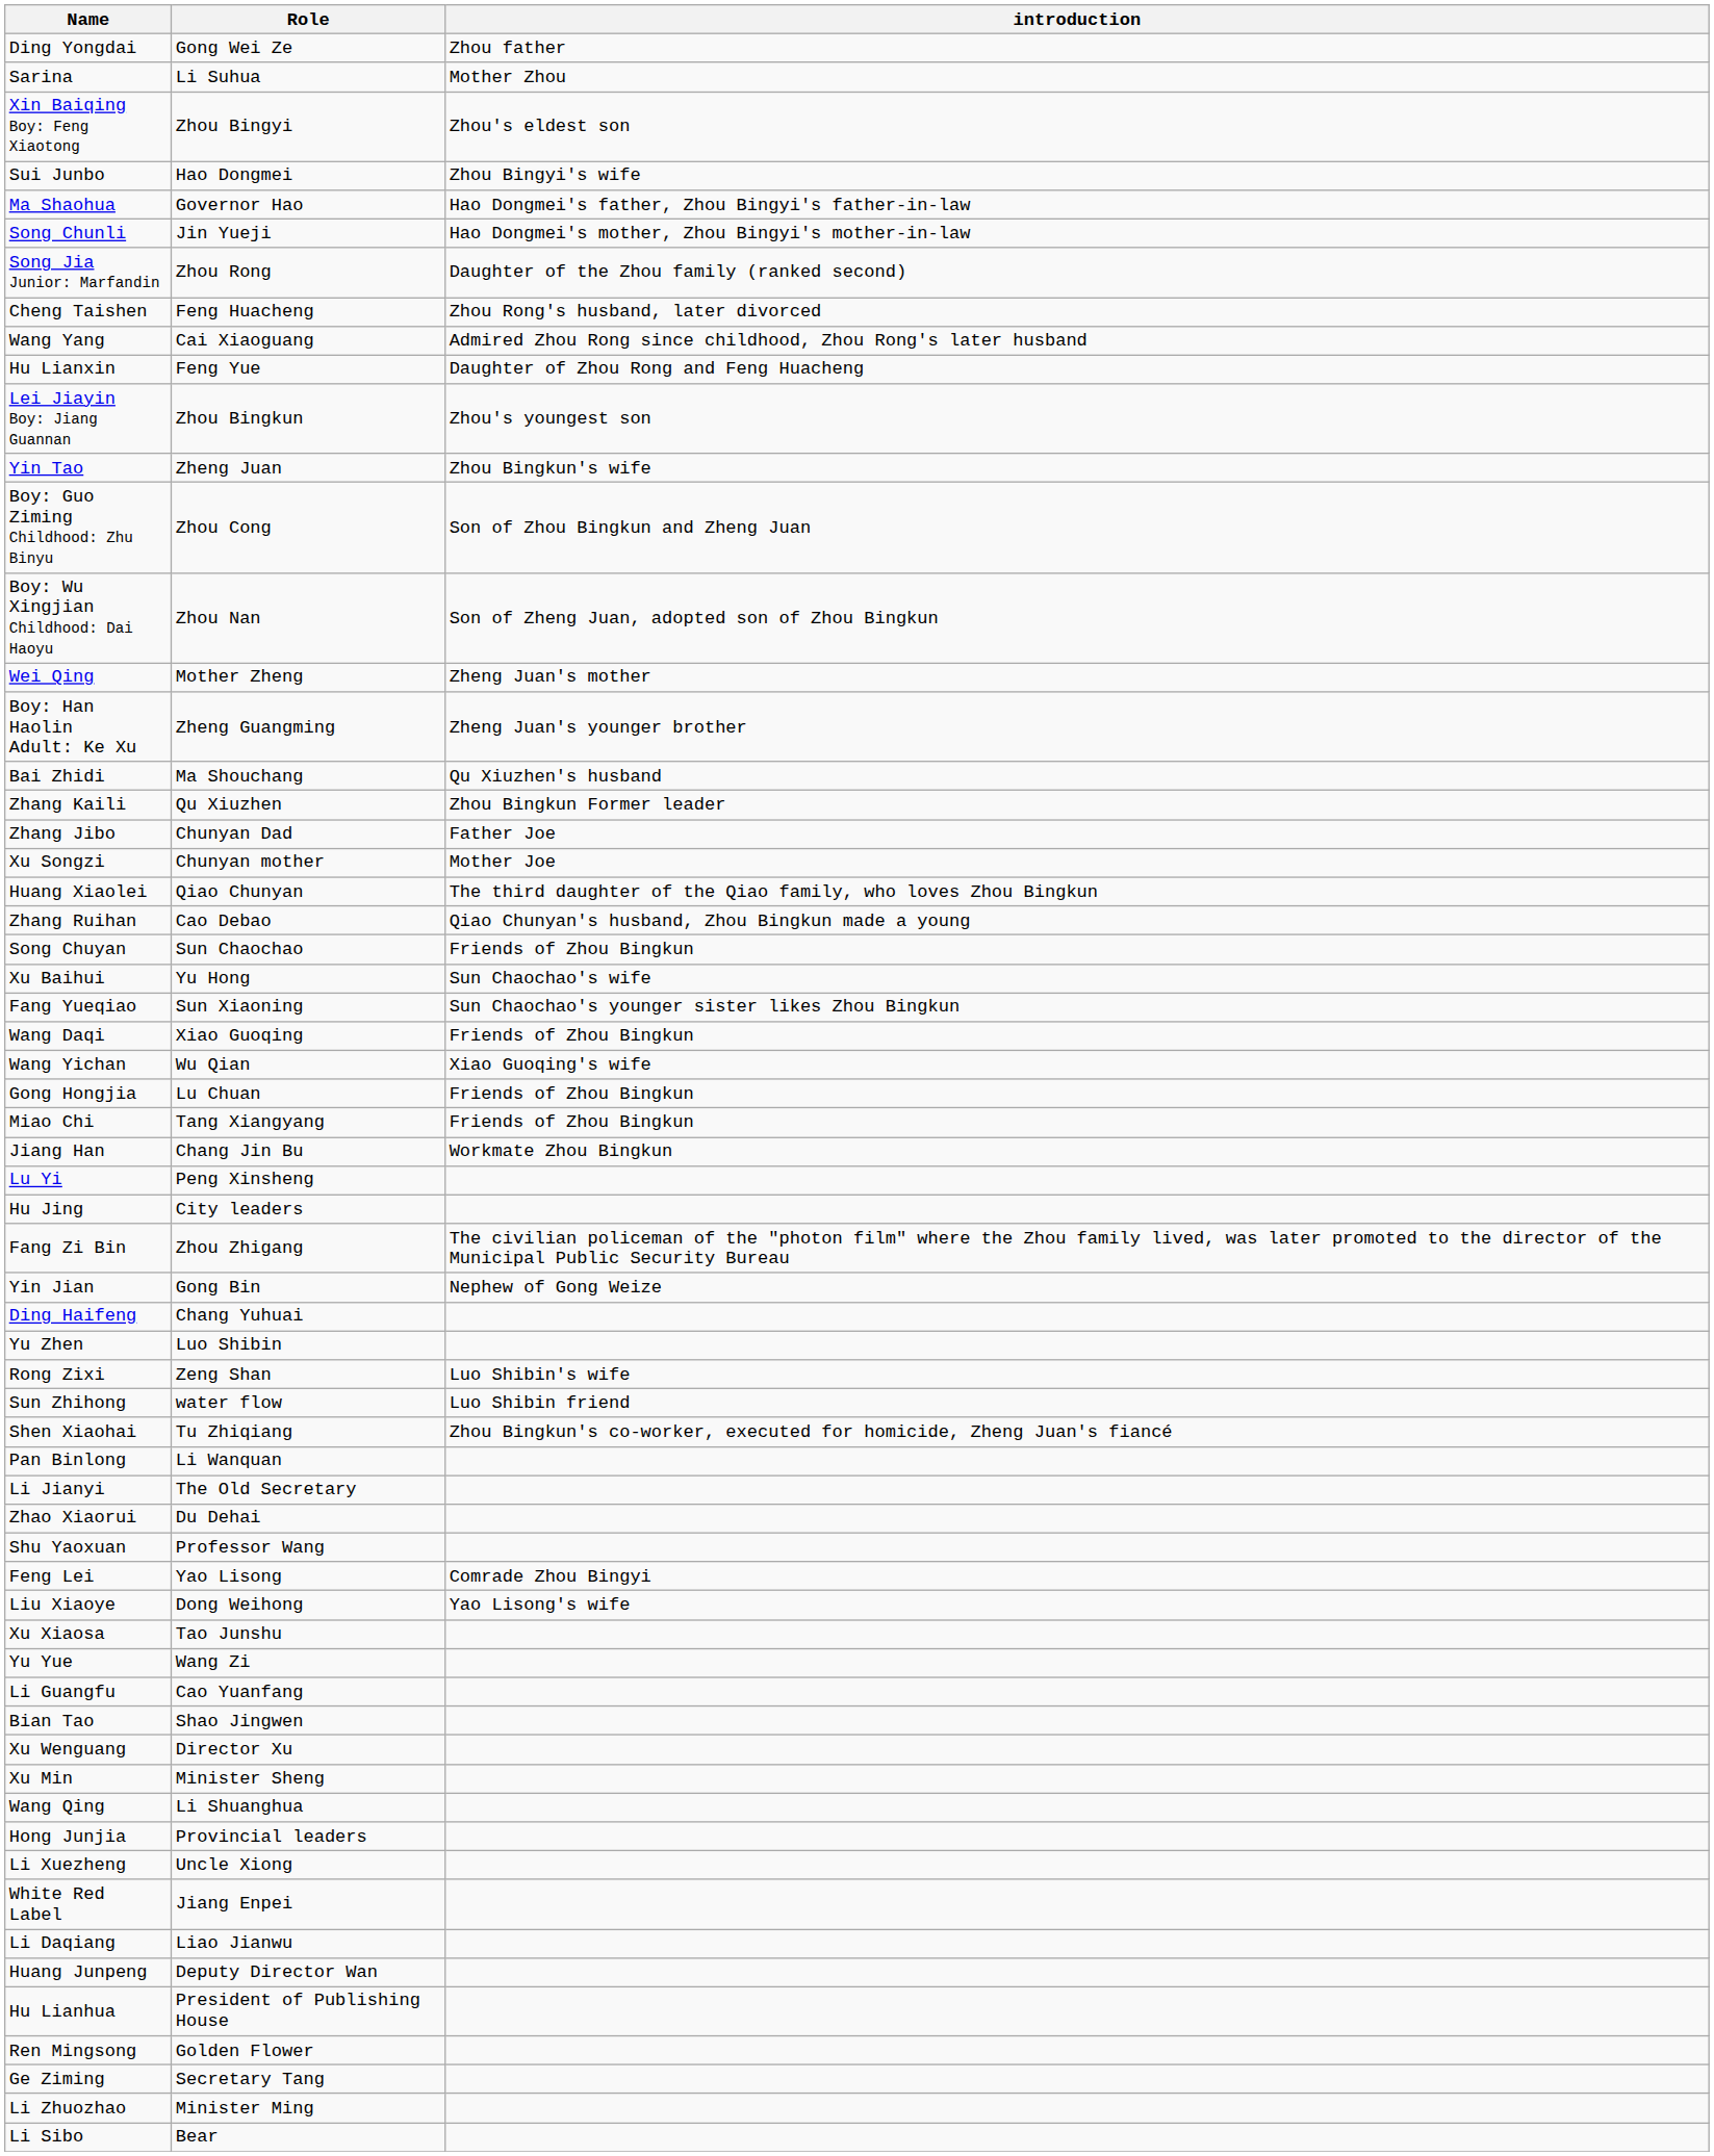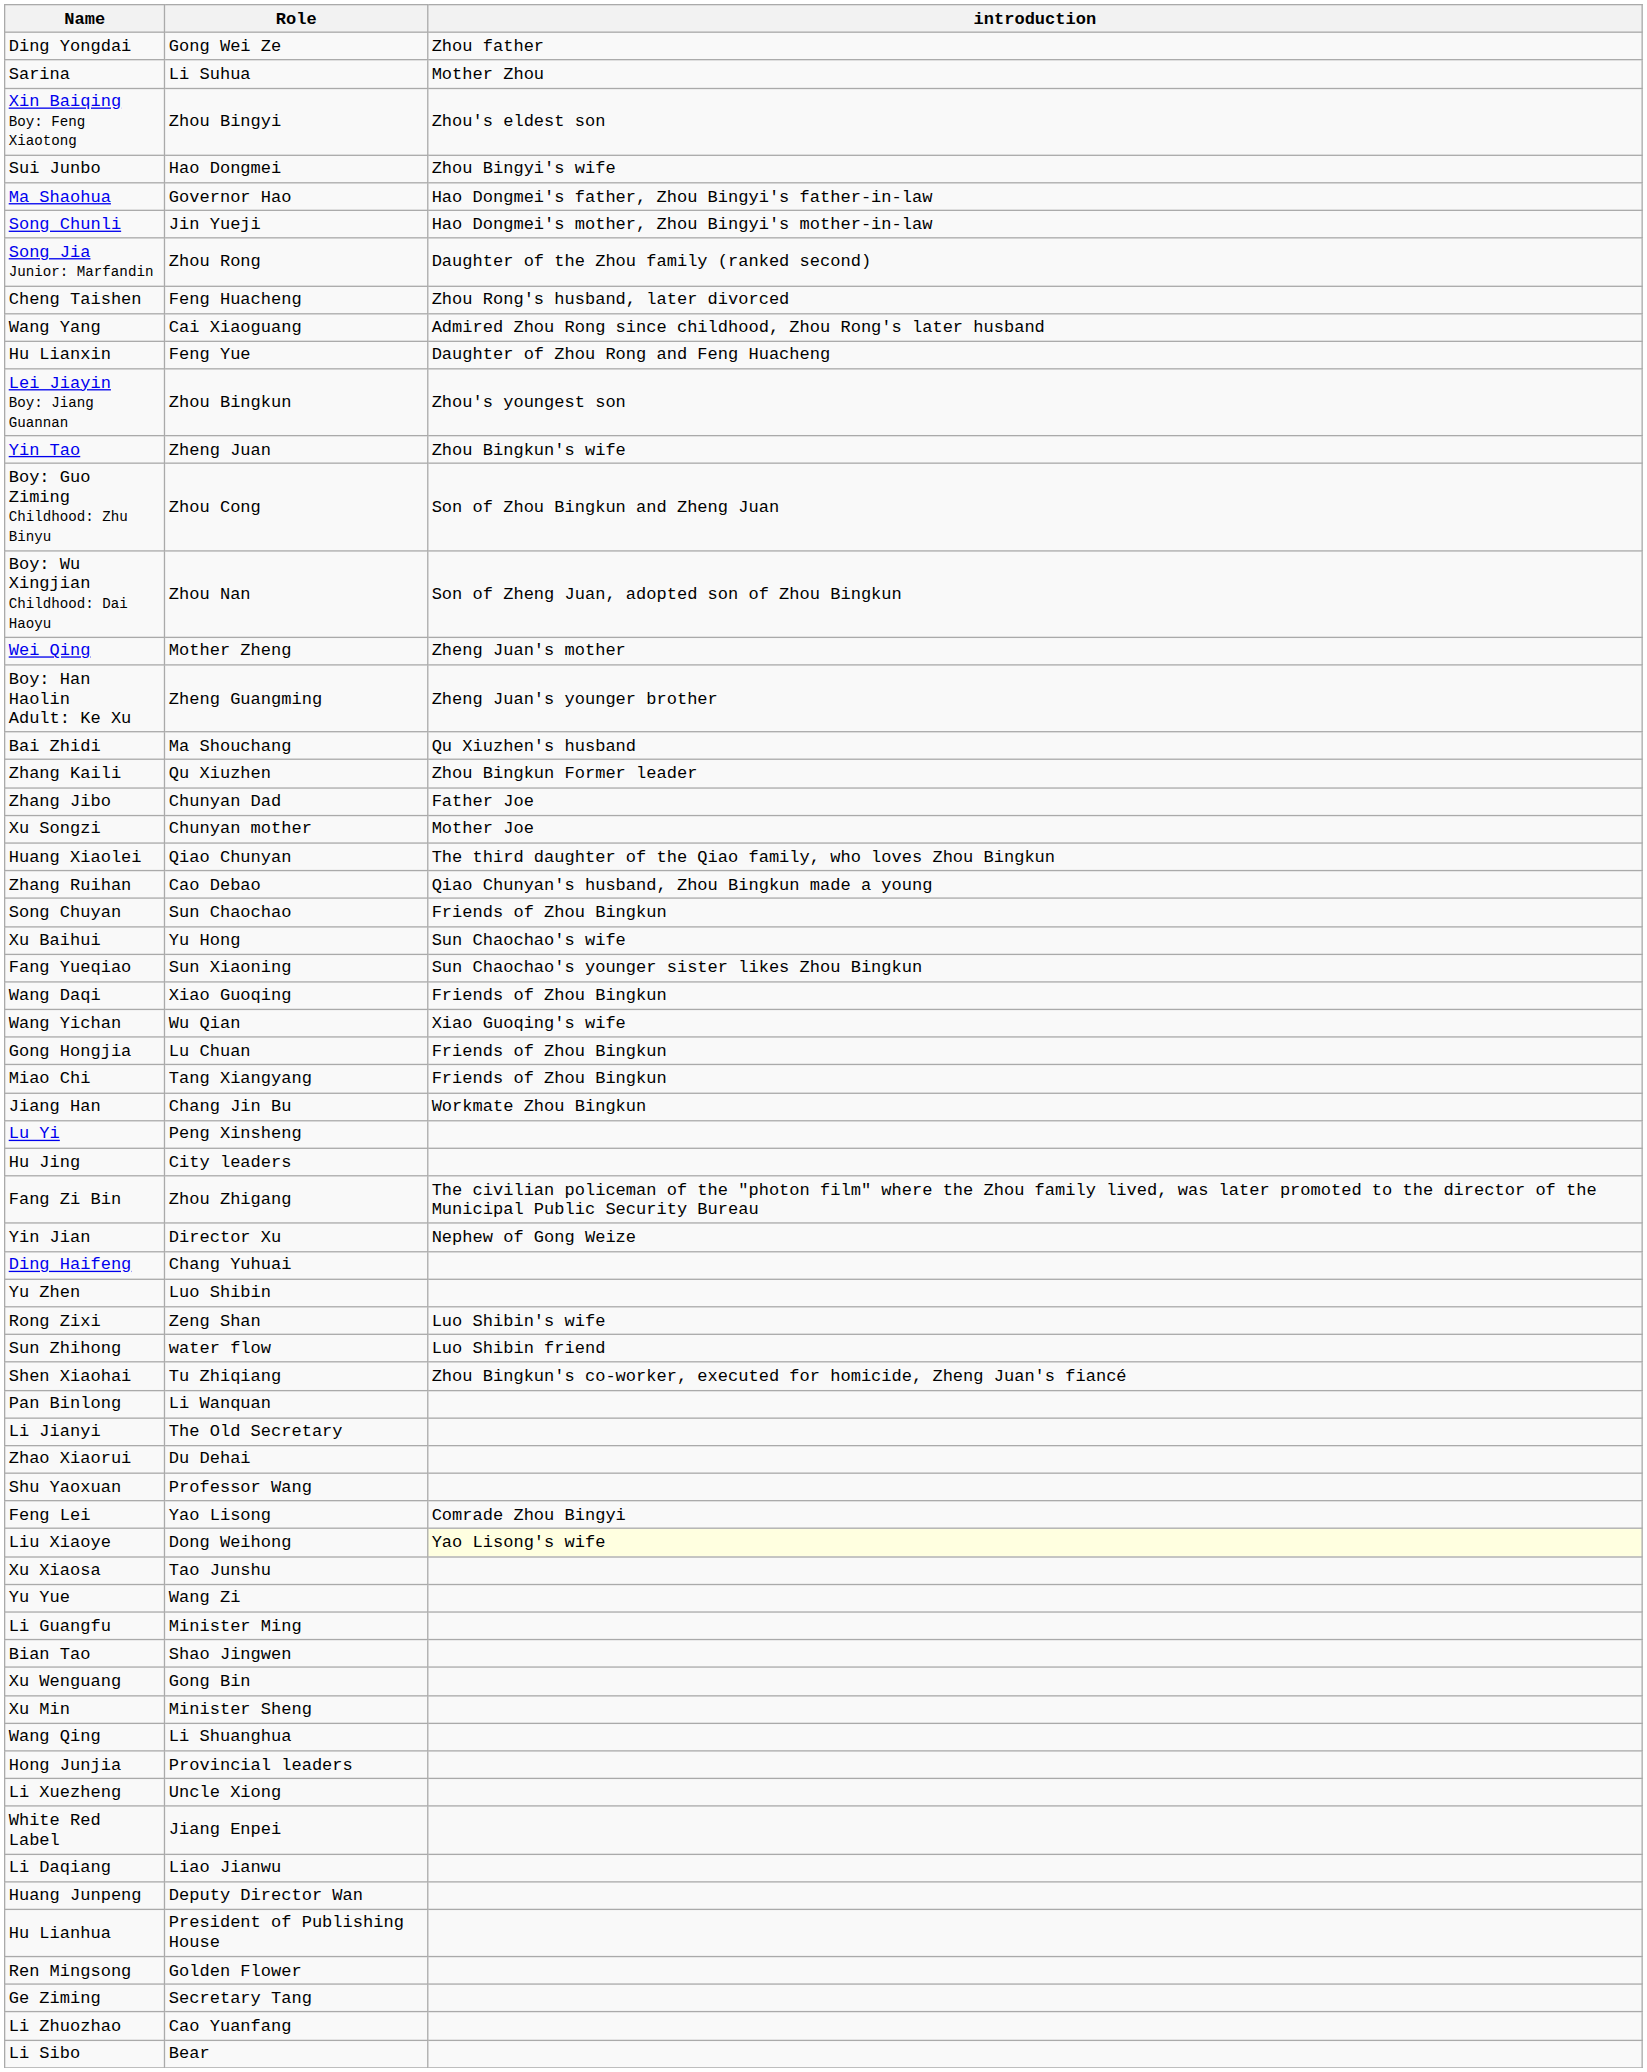Yin Jian | Role: Gong Bin -> Director Xu
Liu Xiaoye | introduction: no background -> lightyellow background
Li Guangfu | Role: Cao Yuanfang -> Minister Ming
Xu Wenguang | Role: Director Xu -> Gong Bin
Li Zhuozhao | Role: Minister Ming -> Cao Yuanfang
